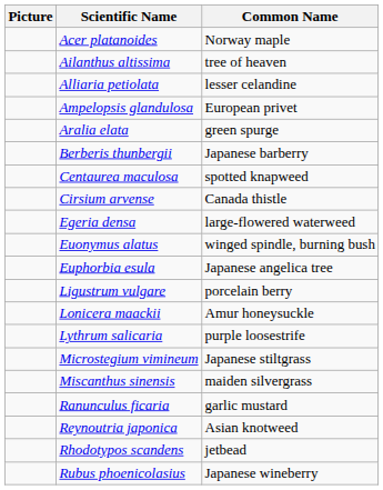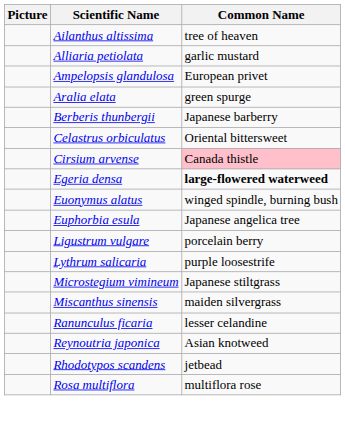- row: Acer platanoides | Norway maple
Alliaria petiolata | Common Name: lesser celandine -> garlic mustard
+ row: Celastrus orbiculatus | Oriental bittersweet
- row: Centaurea maculosa | spotted knapweed
Cirsium arvense | Common Name: no background -> pink background
Egeria densa | Common Name: normal -> bold
- row: Lonicera maackii | Amur honeysuckle
Ranunculus ficaria | Common Name: garlic mustard -> lesser celandine
+ row: Rosa multiflora | multiflora rose
- row: Rubus phoenicolasius | Japanese wineberry
